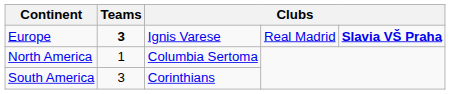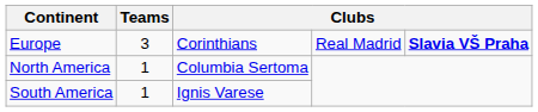Europe | Teams: bold -> normal
Europe | column 3: Ignis Varese -> Corinthians
South America | Teams: 3 -> 1
South America | column 3: Corinthians -> Ignis Varese
